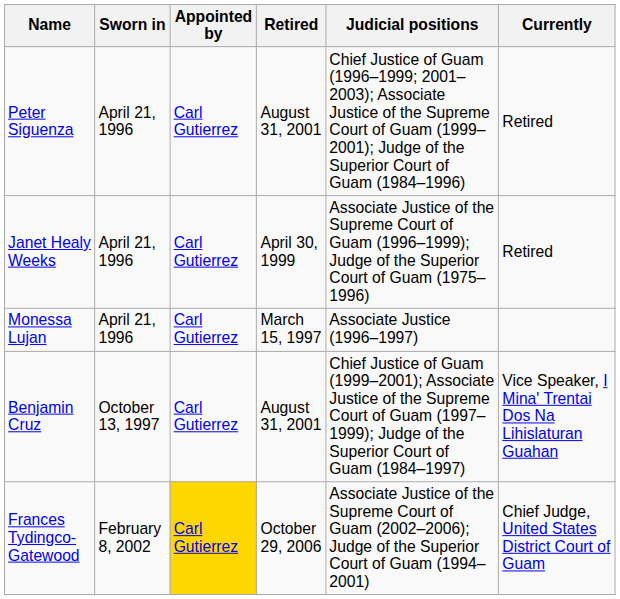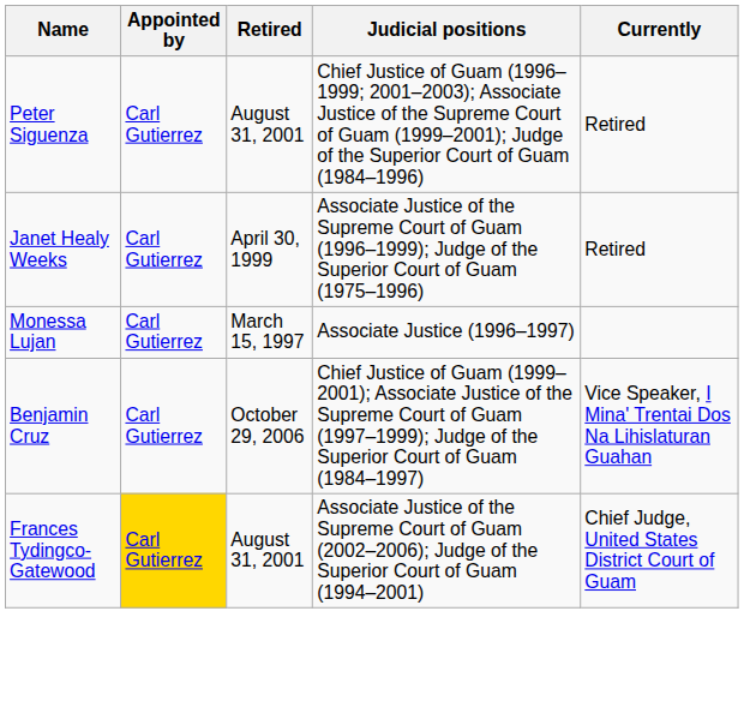- column: Sworn in | April 21, 1996 | April 21, 1996 | April 21, 1996 | October 13, 1997 | February 8, 2002
Benjamin Cruz | Retired: August 31, 2001 -> October 29, 2006
Frances Tydingco-Gatewood | Retired: October 29, 2006 -> August 31, 2001
